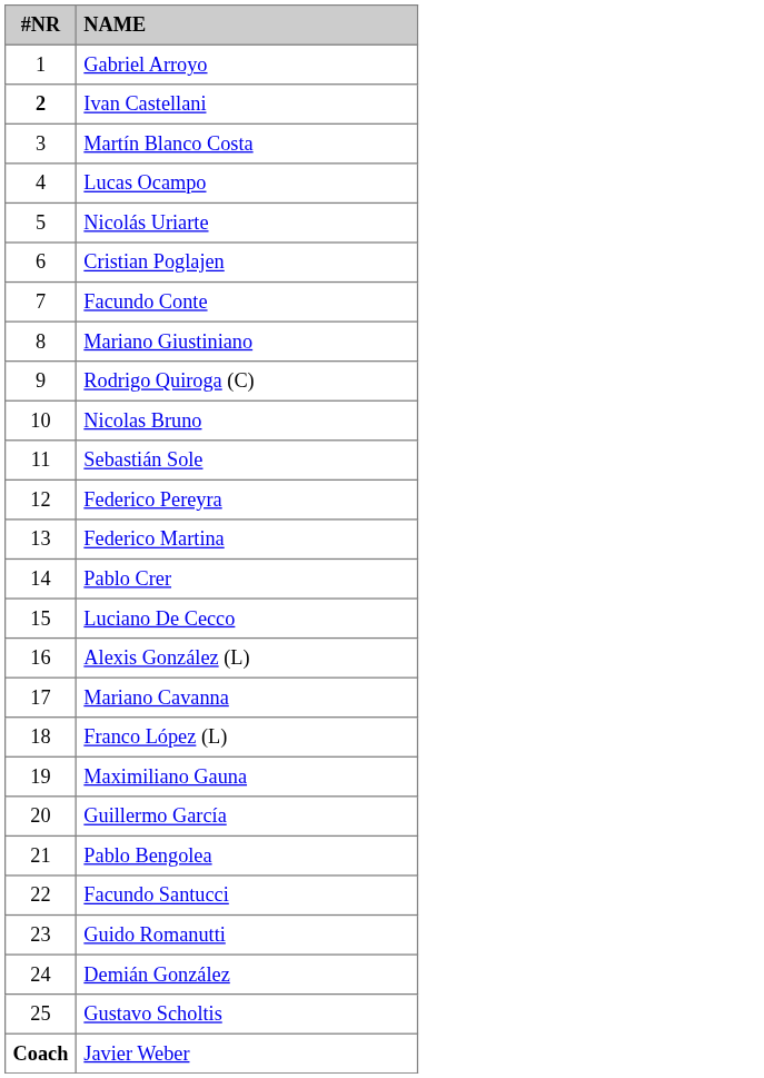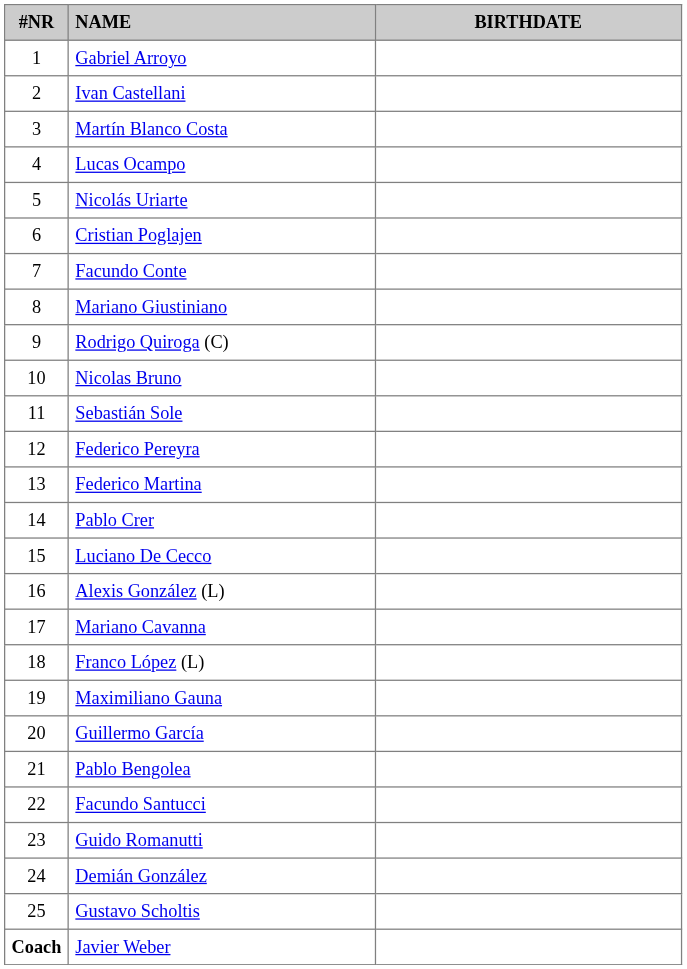+ column: BIRTHDATE
Ivan Castellani | #NR: bold -> normal
